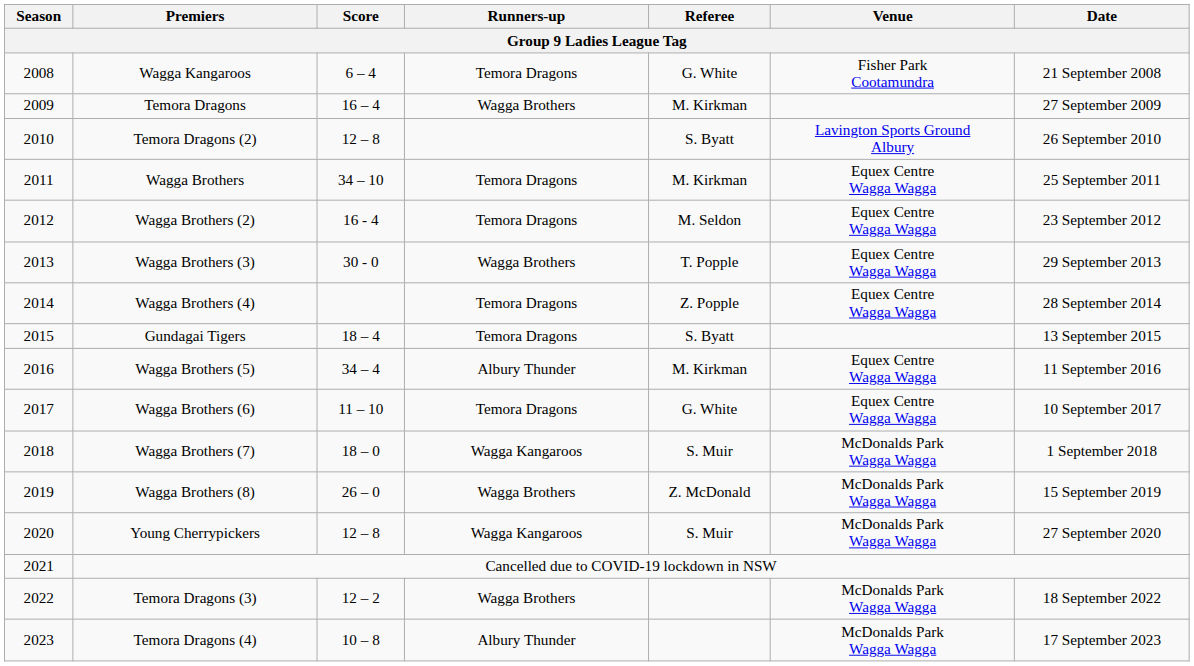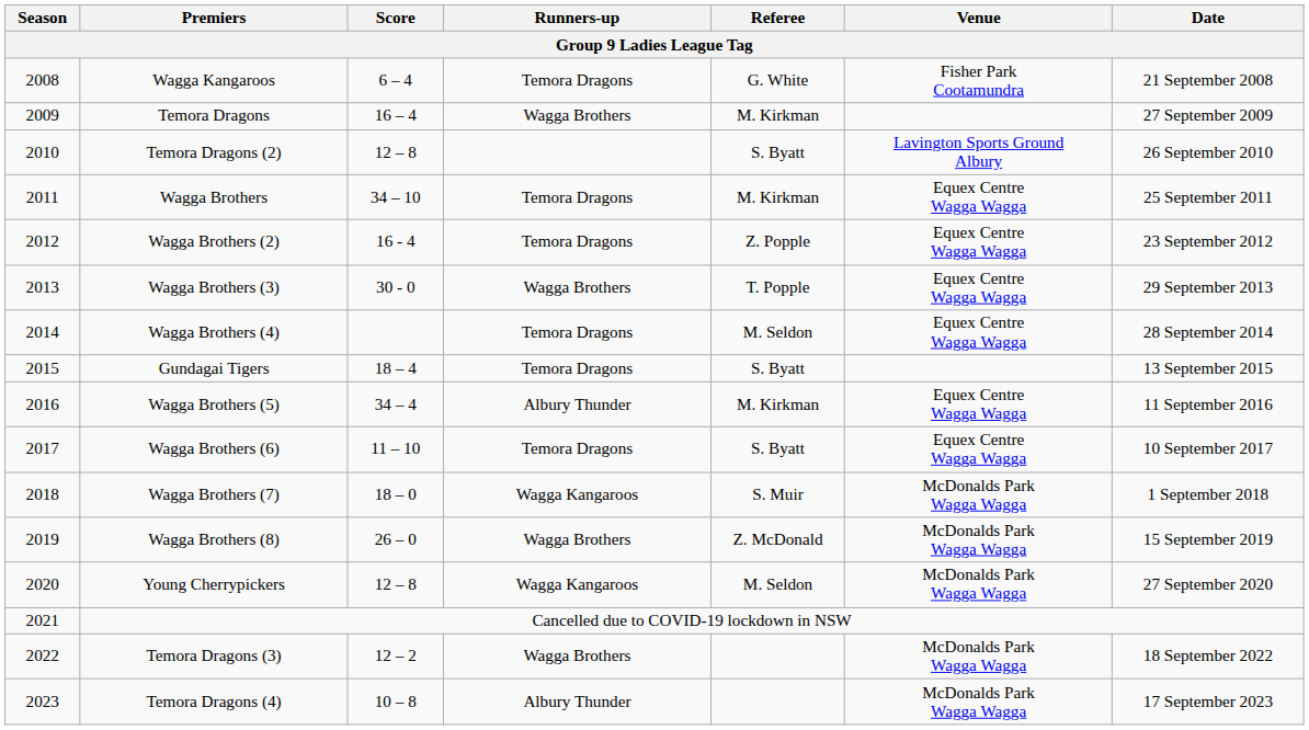Wagga Brothers (2) | Referee: M. Seldon -> Z. Popple
Wagga Brothers (4) | Referee: Z. Popple -> M. Seldon
Wagga Brothers (6) | Referee: G. White -> S. Byatt
Young Cherrypickers | Referee: S. Muir -> M. Seldon
